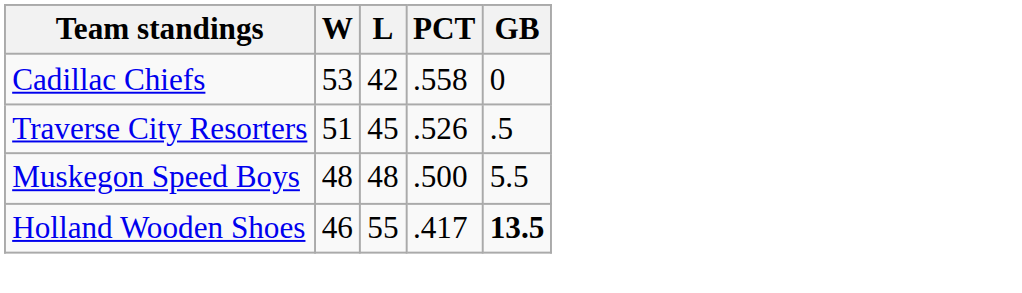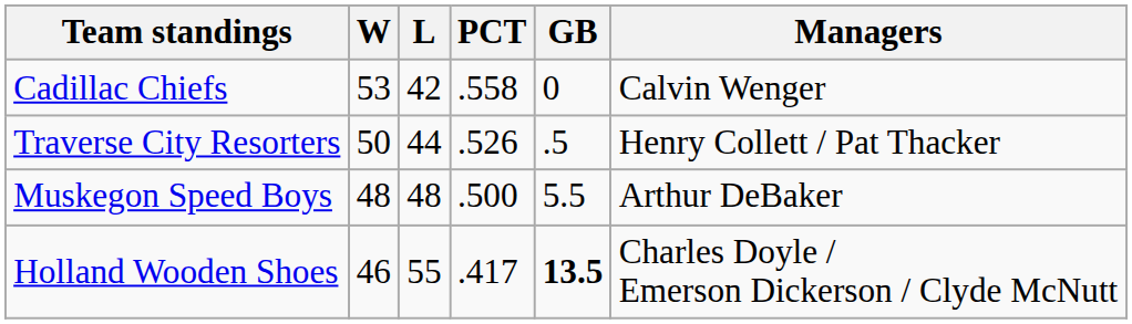+ column: Managers | Calvin Wenger | Henry Collett / Pat Thacker | Arthur DeBaker | Charles Doyle / Emerson Dickerson / Clyde McNutt
Traverse City Resorters | W: 51 -> 50
Traverse City Resorters | L: 45 -> 44
